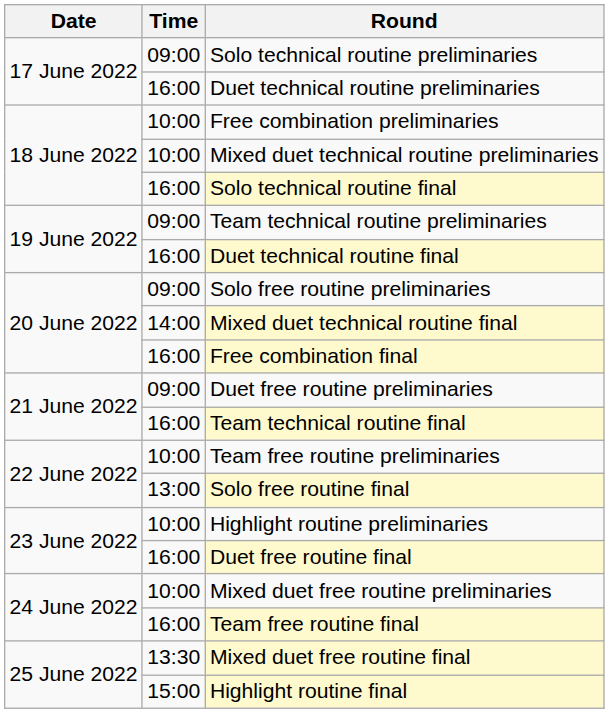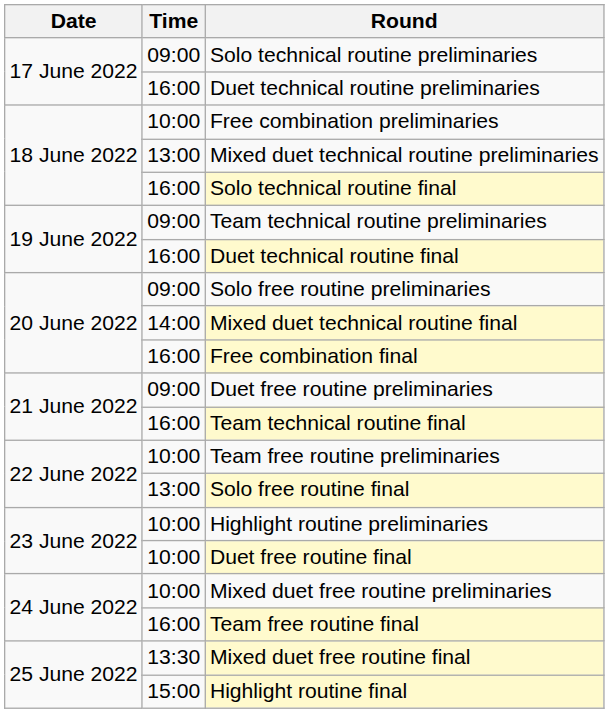Mixed duet technical routine preliminaries | Time: 10:00 -> 13:00
Duet free routine final | Time: 16:00 -> 10:00
